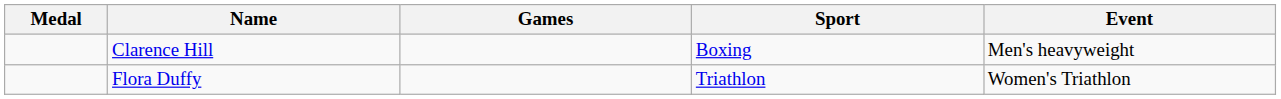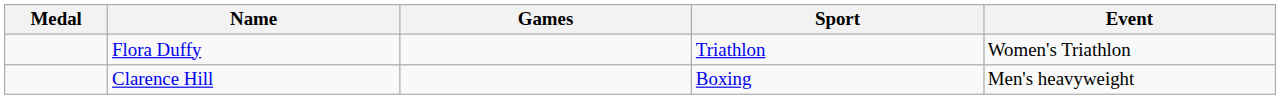rows swapped: Clarence Hill <-> Flora Duffy
